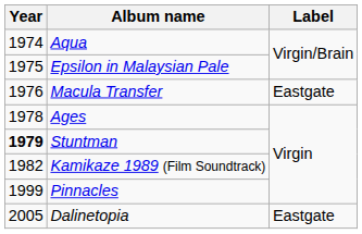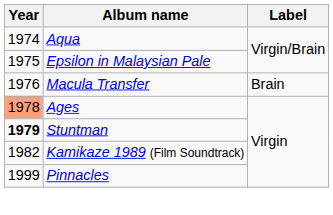Macula Transfer | Label: Eastgate -> Brain
Ages | Year: no background -> lightsalmon background
- row: 2005 | Dalinetopia | Eastgate
